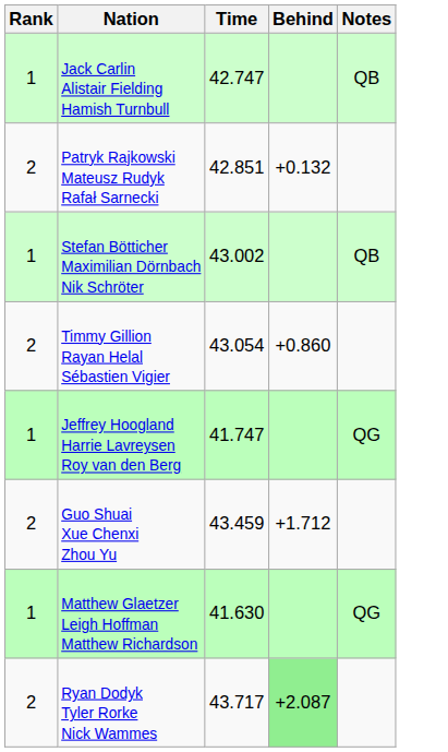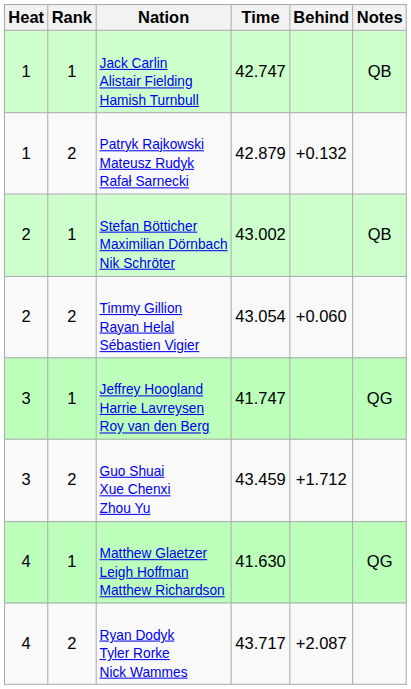+ column: Heat | 1 | 1 | 2 | 2 | 3 | 3 | 4 | 4
Patryk Rajkowski Mateusz Rudyk Rafał Sarnecki | Time: 42.851 -> 42.879
Timmy Gillion Rayan Helal Sébastien Vigier | Behind: +0.860 -> +0.060
Ryan Dodyk Tyler Rorke Nick Wammes | Behind: lightgreen background -> no background
